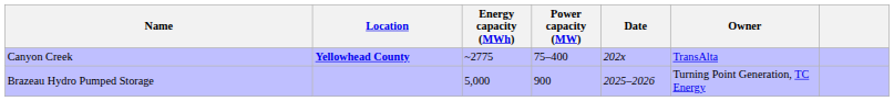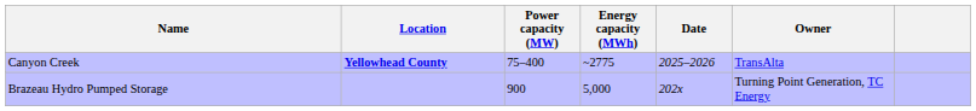columns swapped: Power capacity (MW) <-> Energy capacity (MWh)
Canyon Creek | Date: 202x -> 2025–2026
Brazeau Hydro Pumped Storage | Date: 2025–2026 -> 202x
